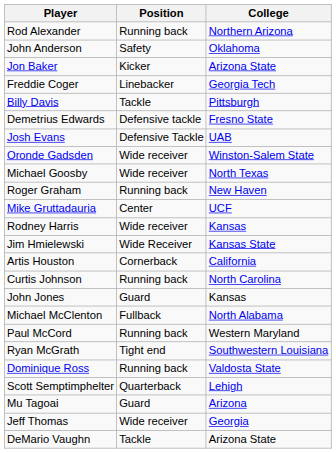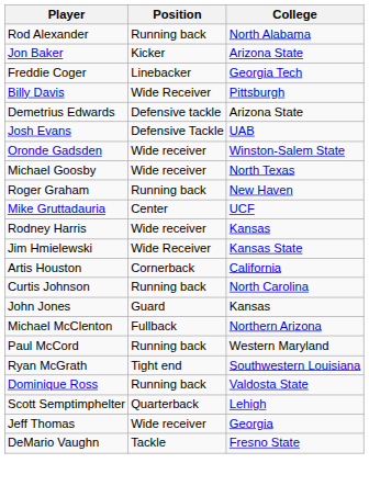Rod Alexander | College: Northern Arizona -> North Alabama
- row: John Anderson | Safety | Oklahoma
Billy Davis | Position: Tackle -> Wide Receiver
Demetrius Edwards | College: Fresno State -> Arizona State
Michael McClenton | College: North Alabama -> Northern Arizona
- row: Mu Tagoai | Guard | Arizona
DeMario Vaughn | College: Arizona State -> Fresno State
